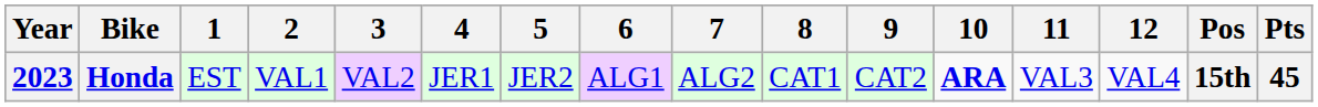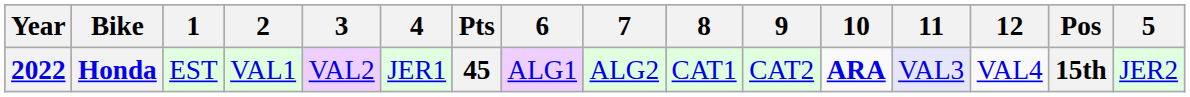columns swapped: 5 <-> Pts
Honda | Year: 2023 -> 2022
Honda | 11: no background -> lavender background
